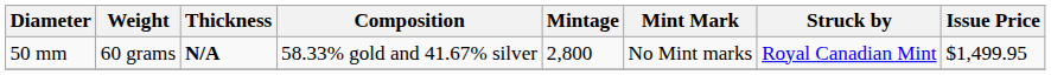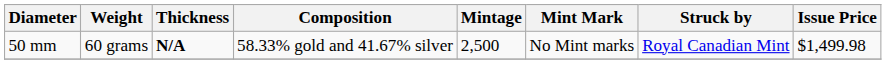50 mm | Mintage: 2,800 -> 2,500
50 mm | Issue Price: $1,499.95 -> $1,499.98
